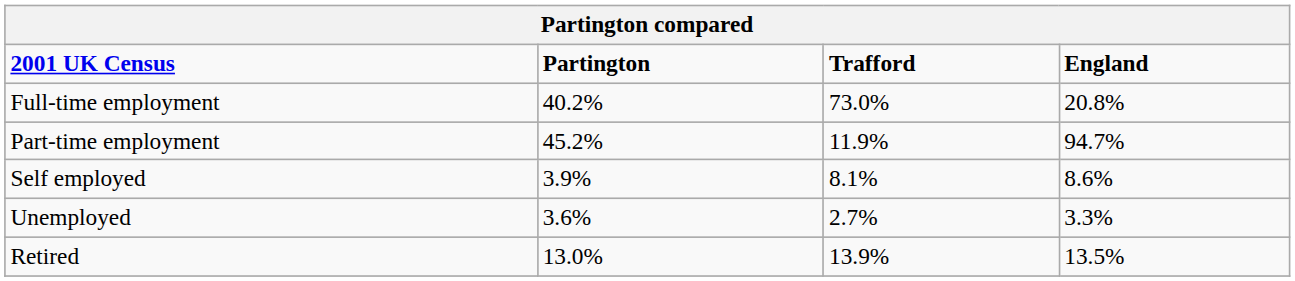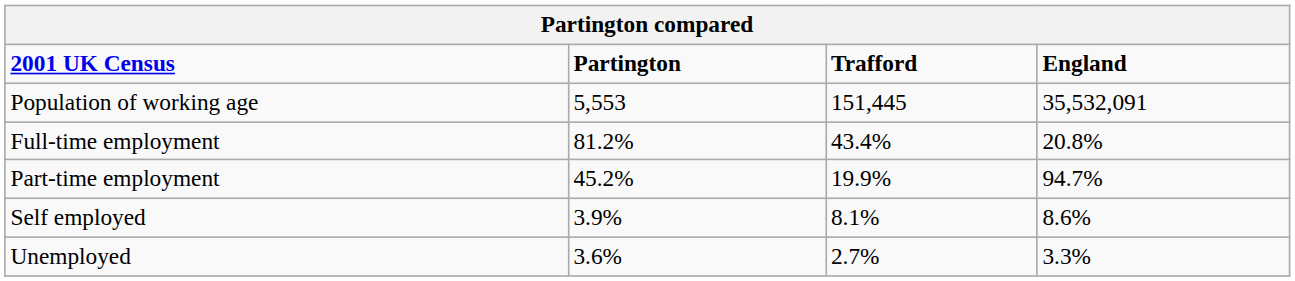+ row: Population of working age | 5,553 | 151,445 | 35,532,091
Full-time employment | Partington: 40.2% -> 81.2%
Full-time employment | Trafford: 73.0% -> 43.4%
Part-time employment | Trafford: 11.9% -> 19.9%
- row: Retired | 13.0% | 13.9% | 13.5%
